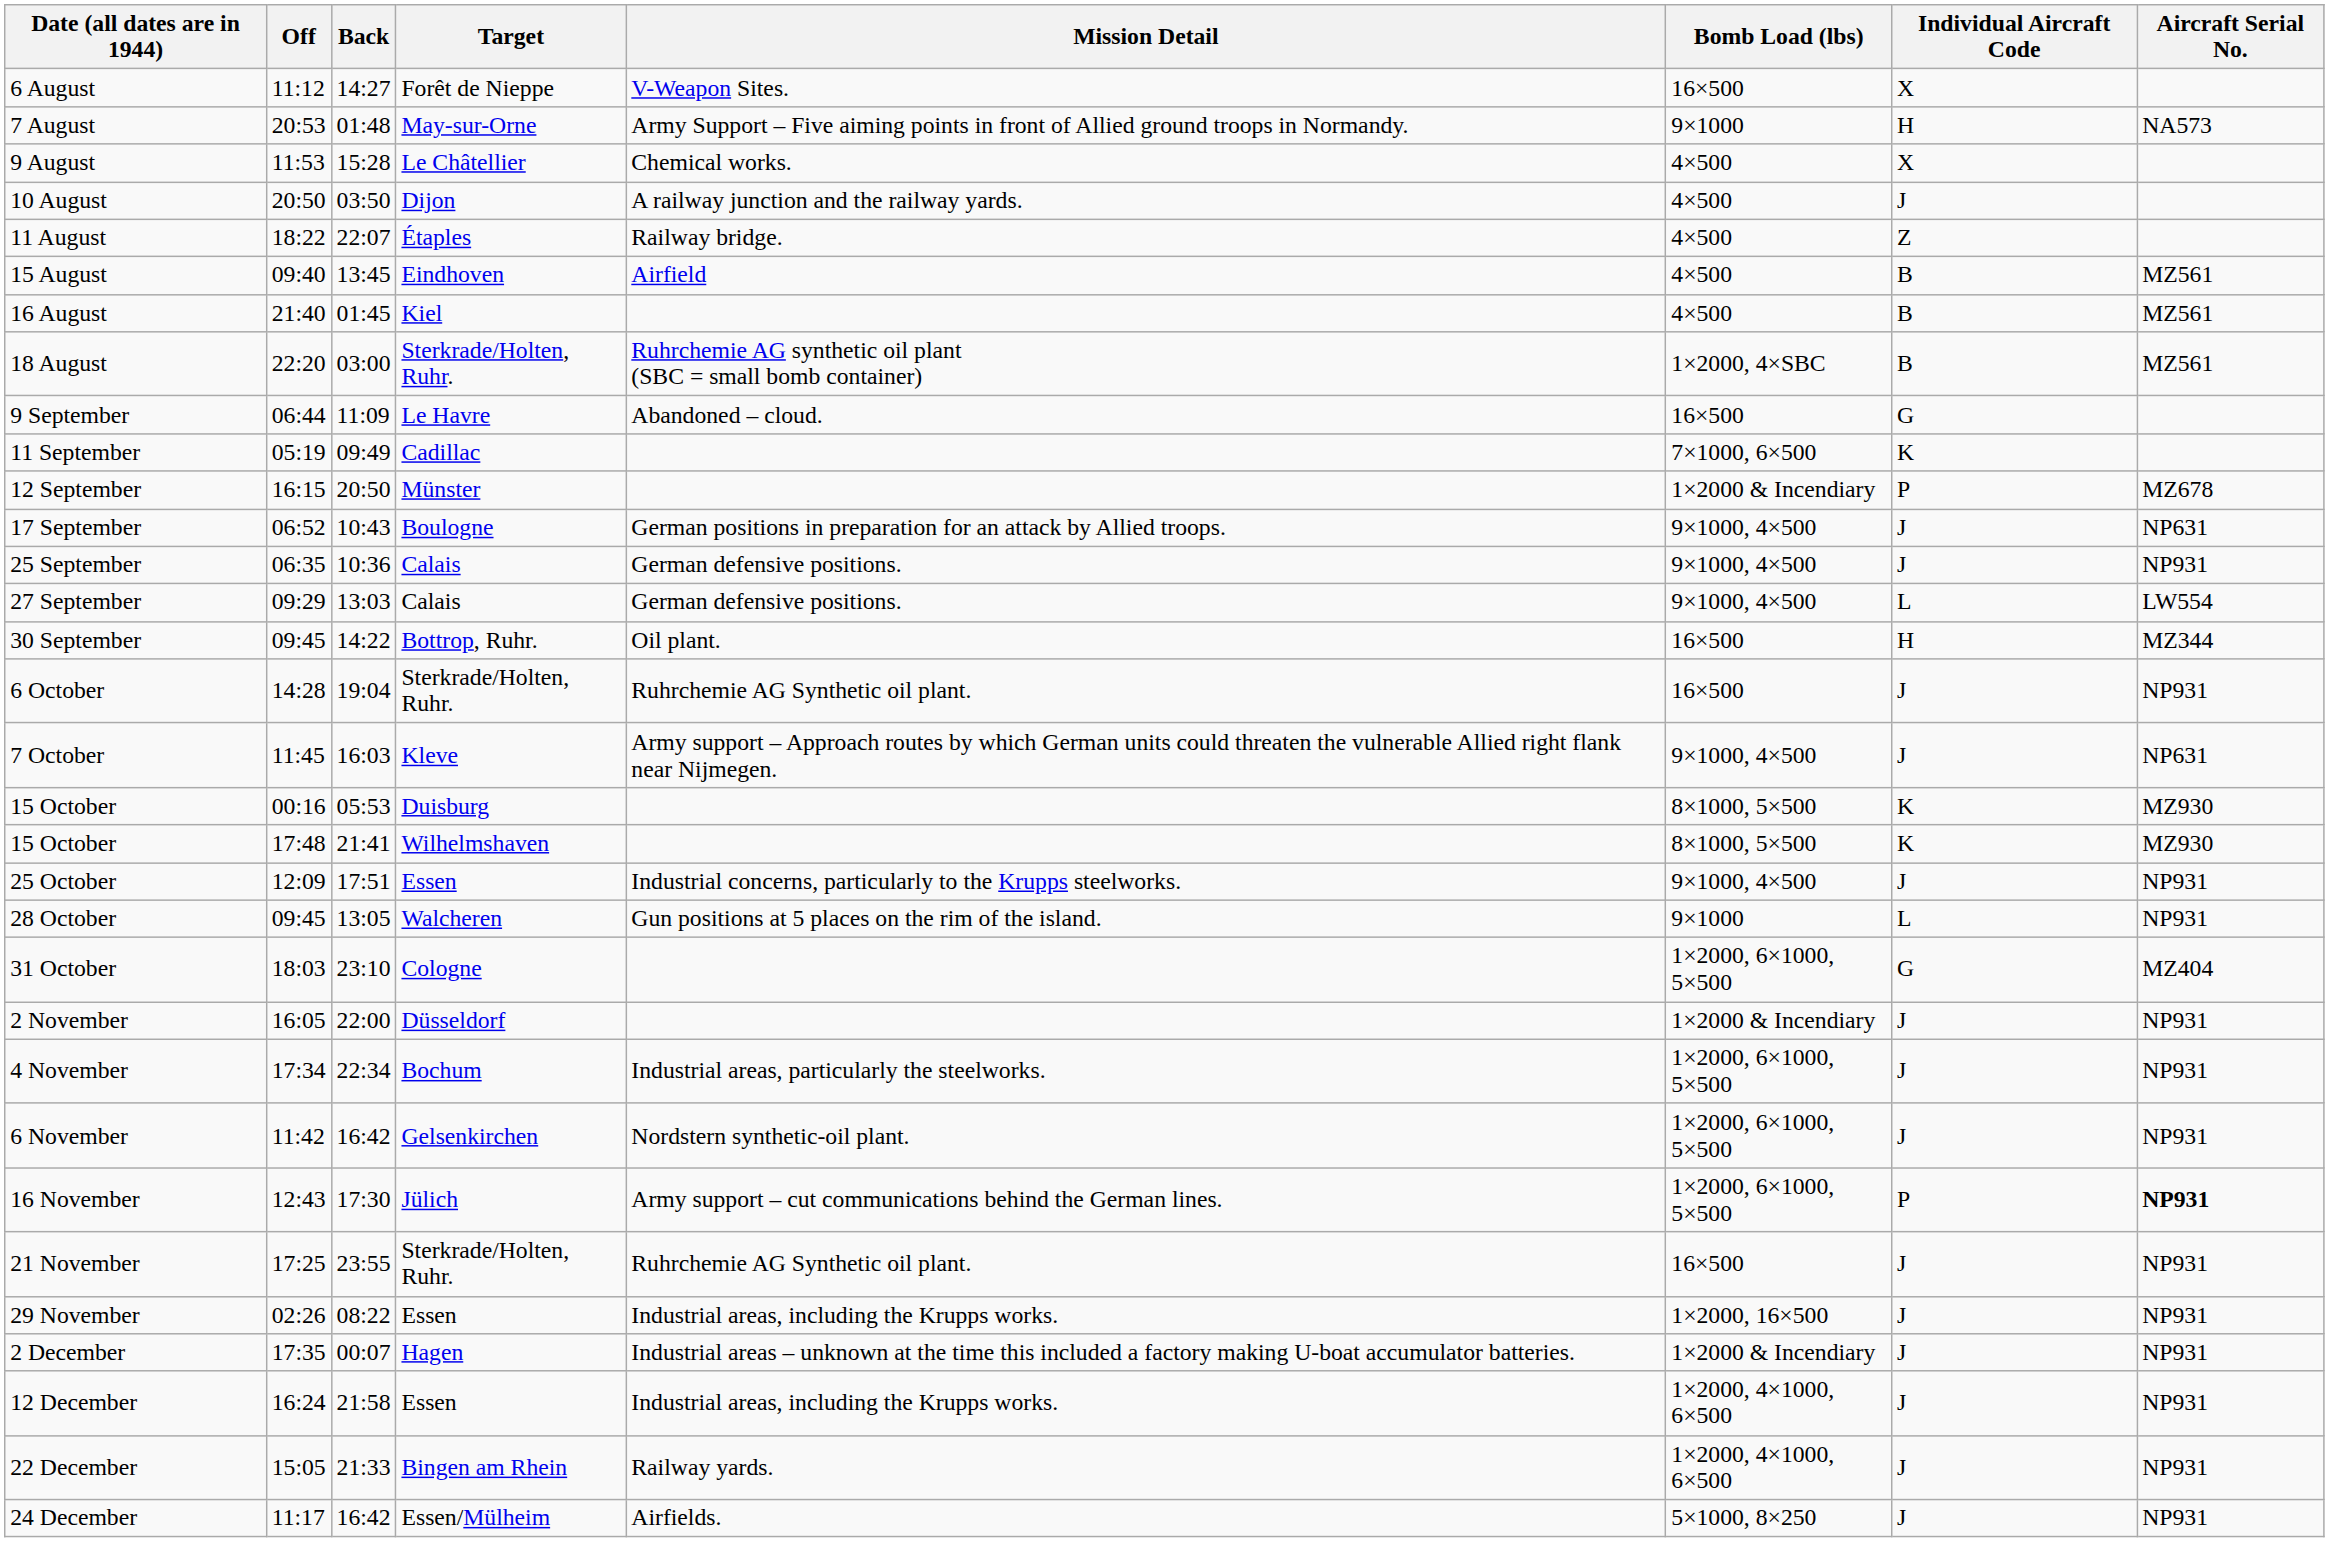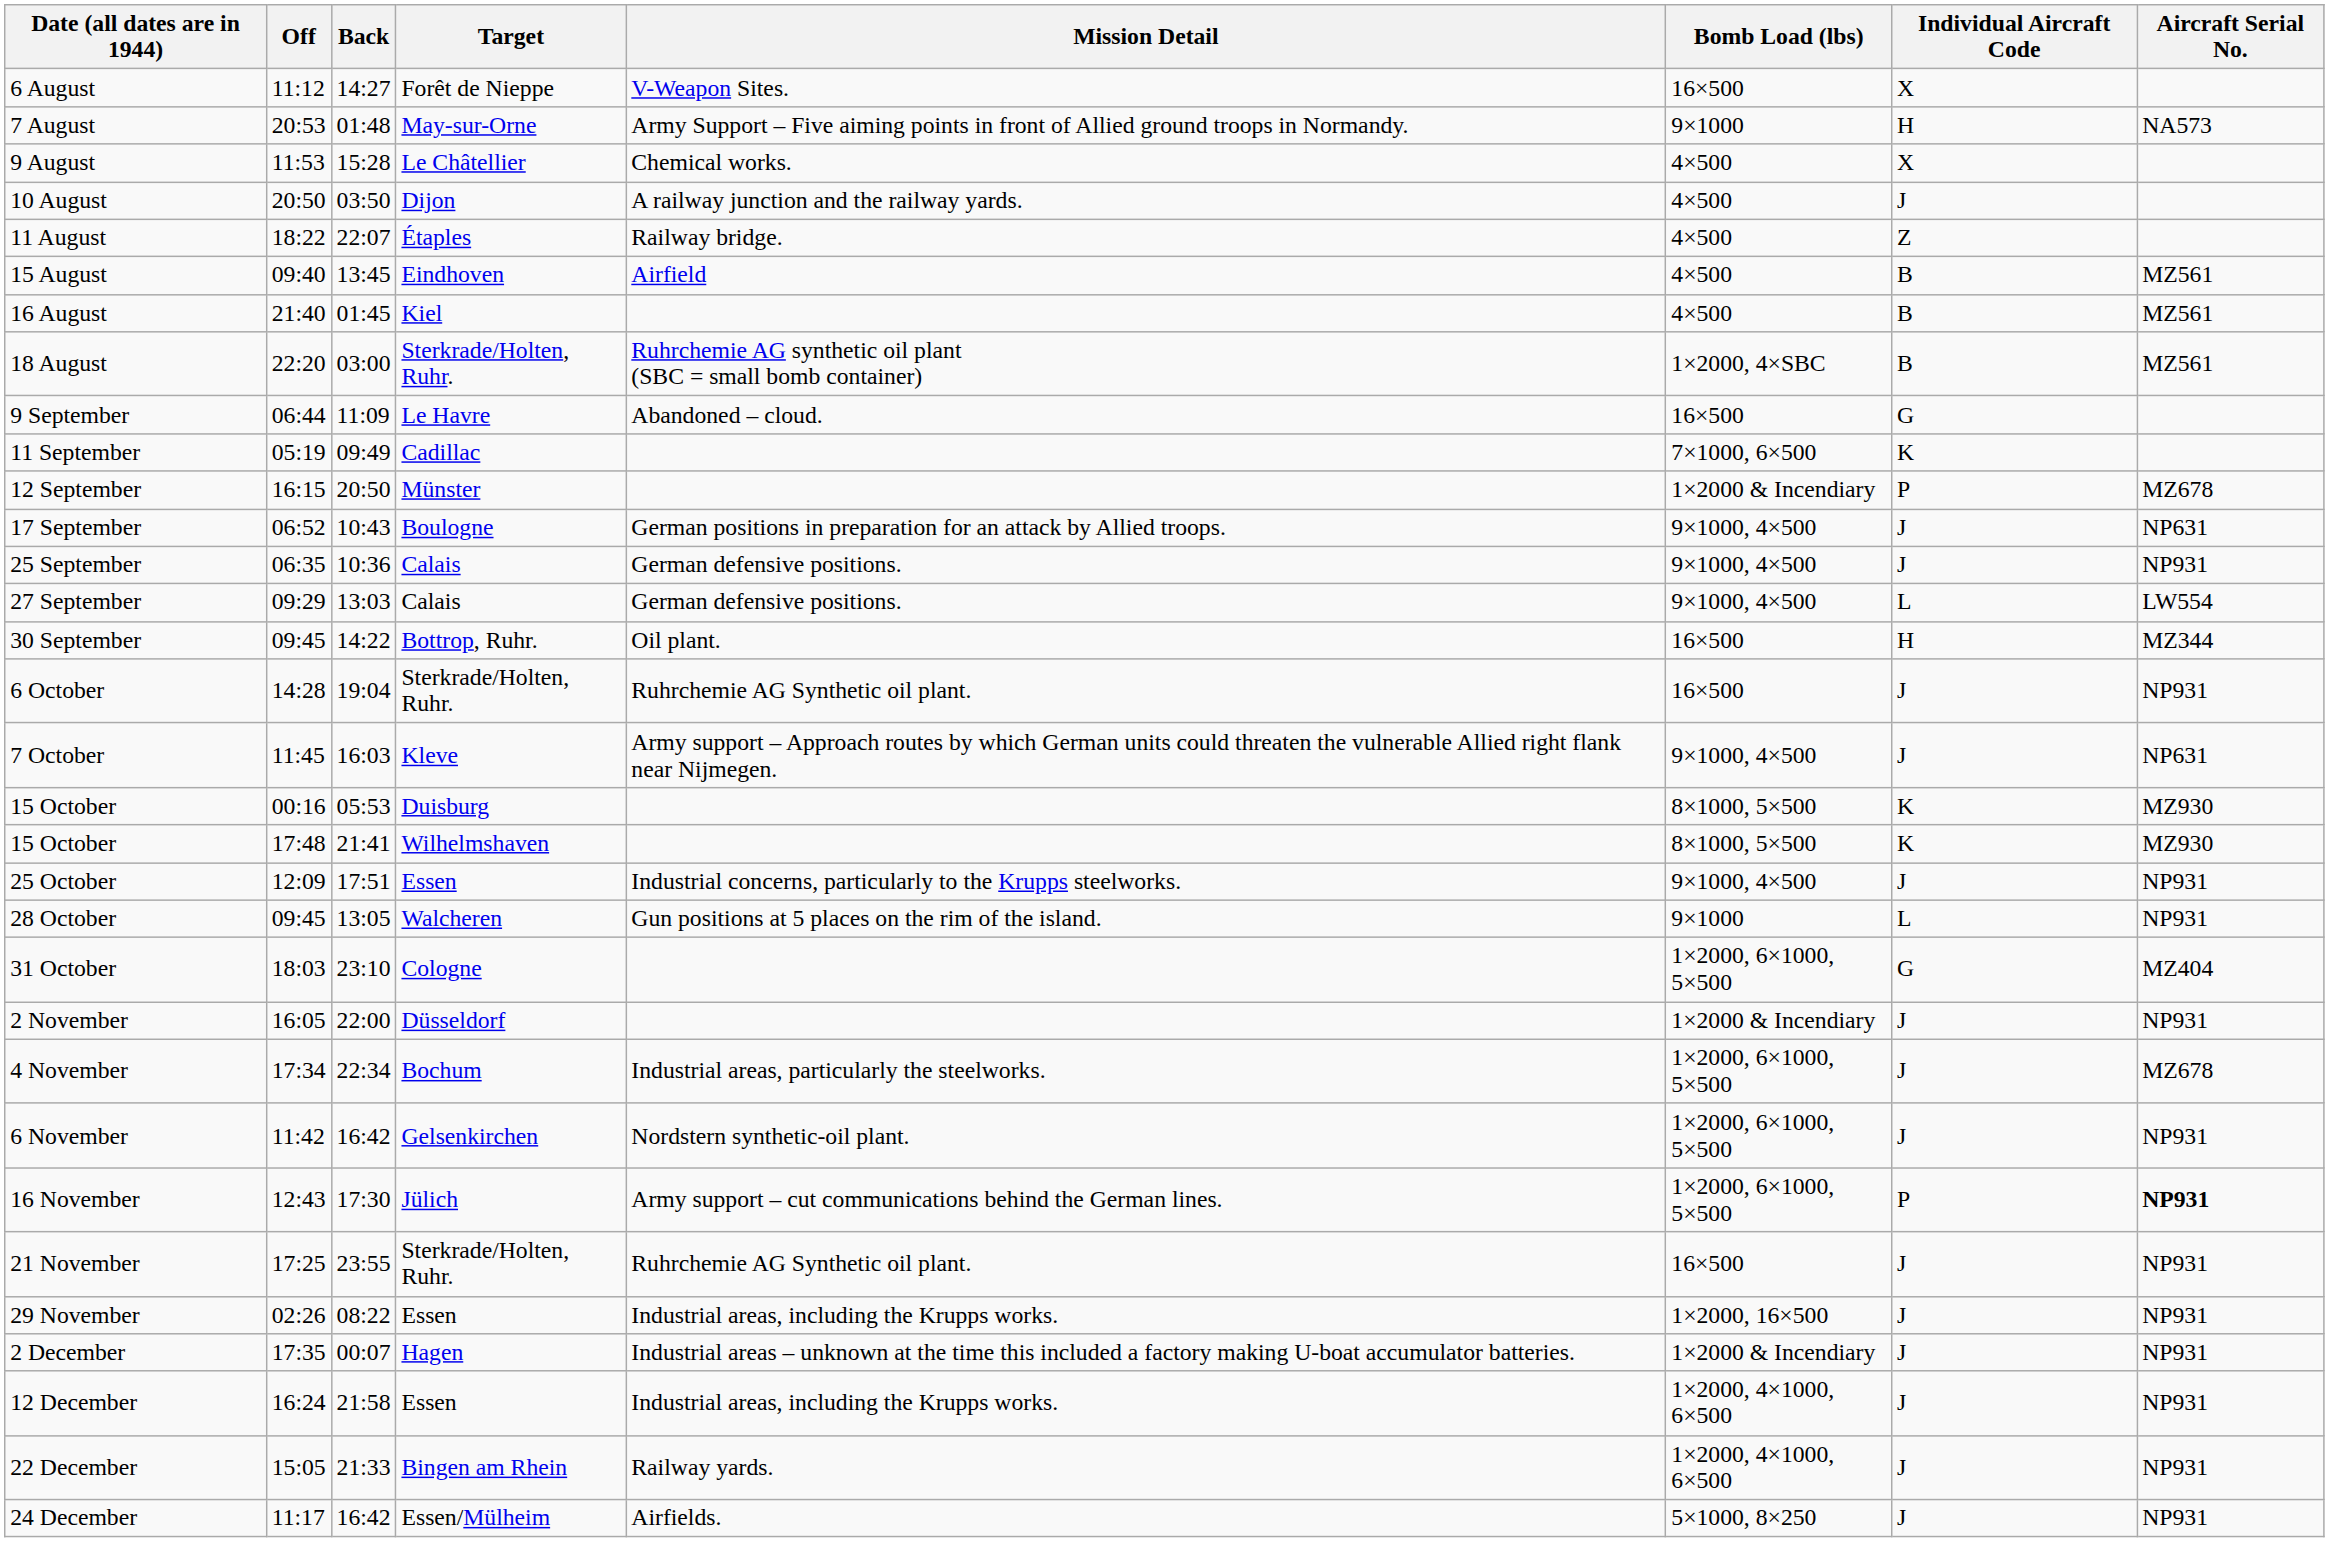4 November | Aircraft Serial No.: NP931 -> MZ678
